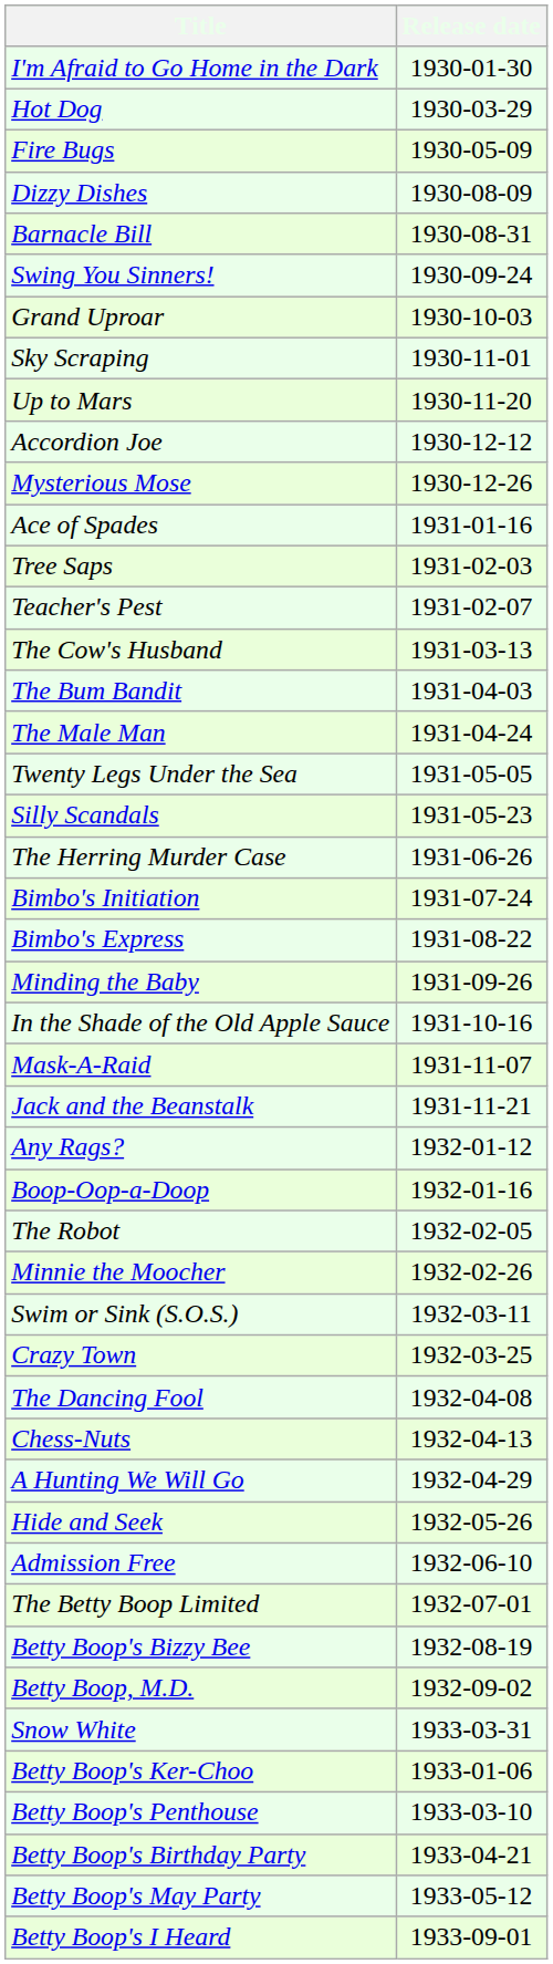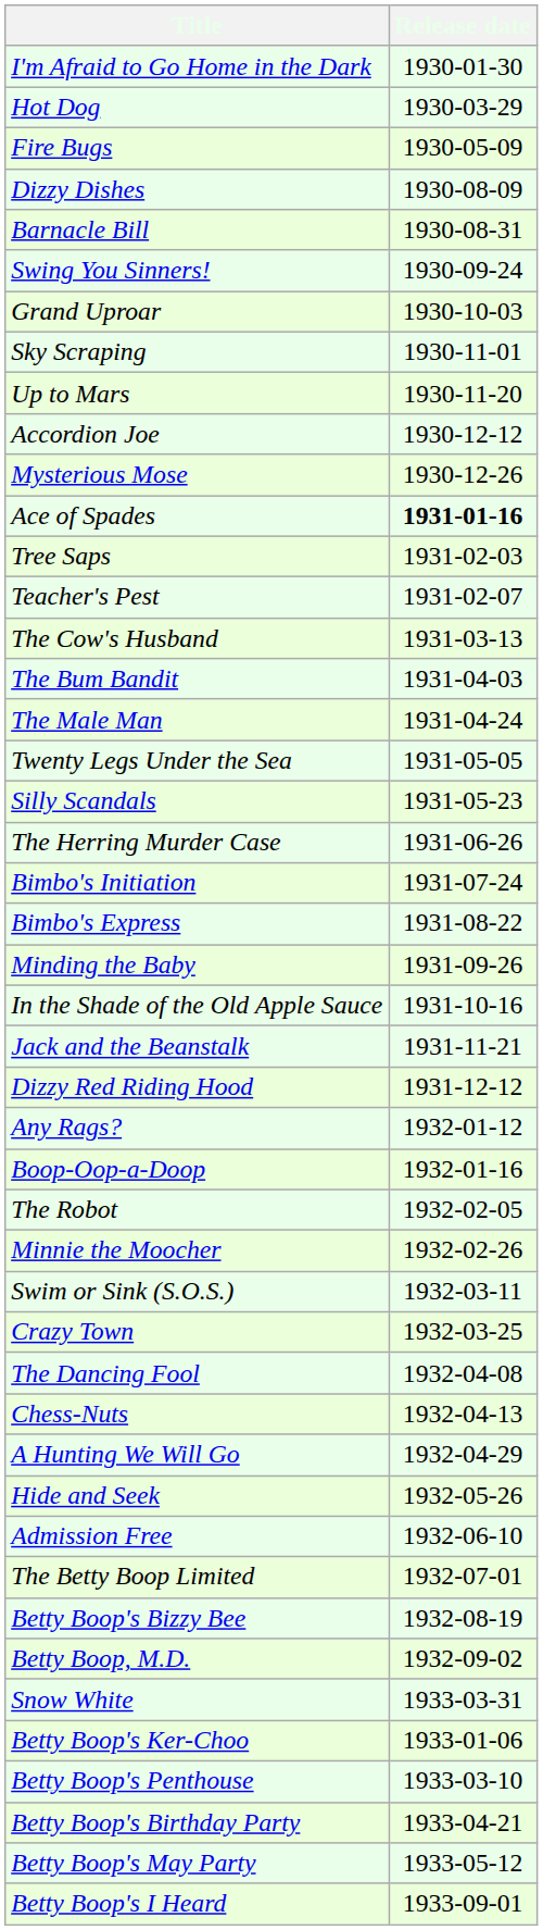Ace of Spades | Release date: normal -> bold
- row: Mask-A-Raid | 1931-11-07
+ row: Dizzy Red Riding Hood | 1931-12-12
